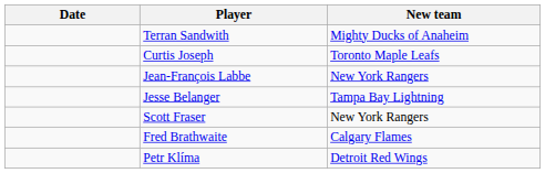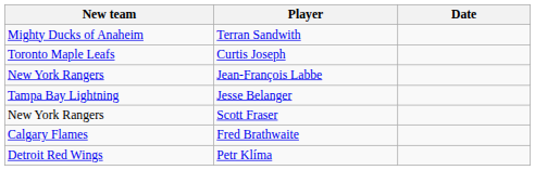columns swapped: Date <-> New team
